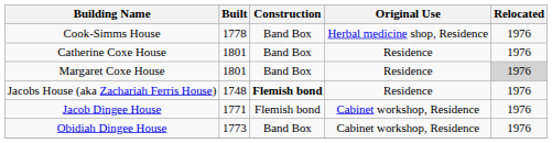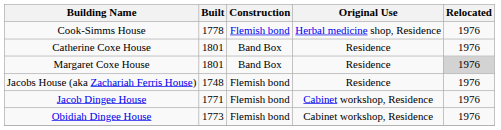Cook-Simms House | Construction: Band Box -> Flemish bond
Jacobs House (aka Zachariah Ferris House) | Construction: bold -> normal
Obidiah Dingee House | Construction: Band Box -> Flemish bond
